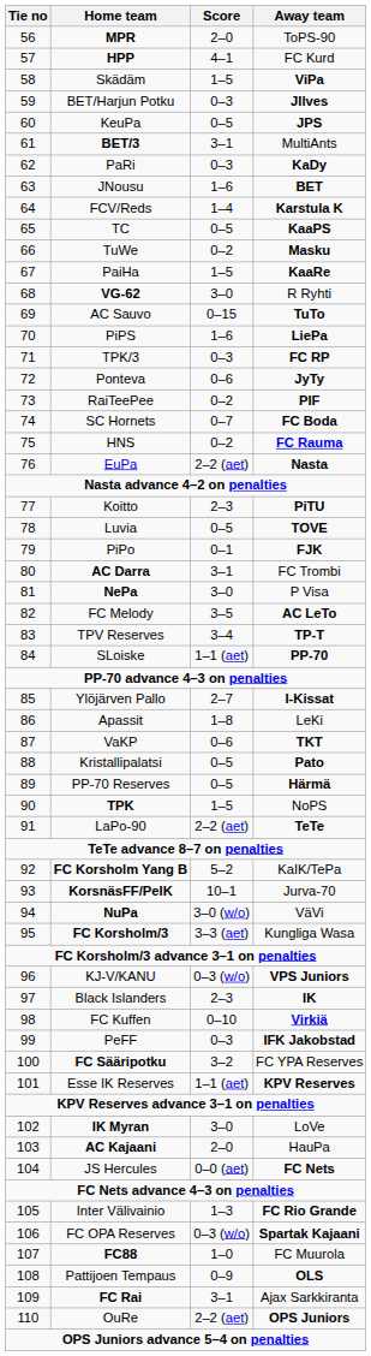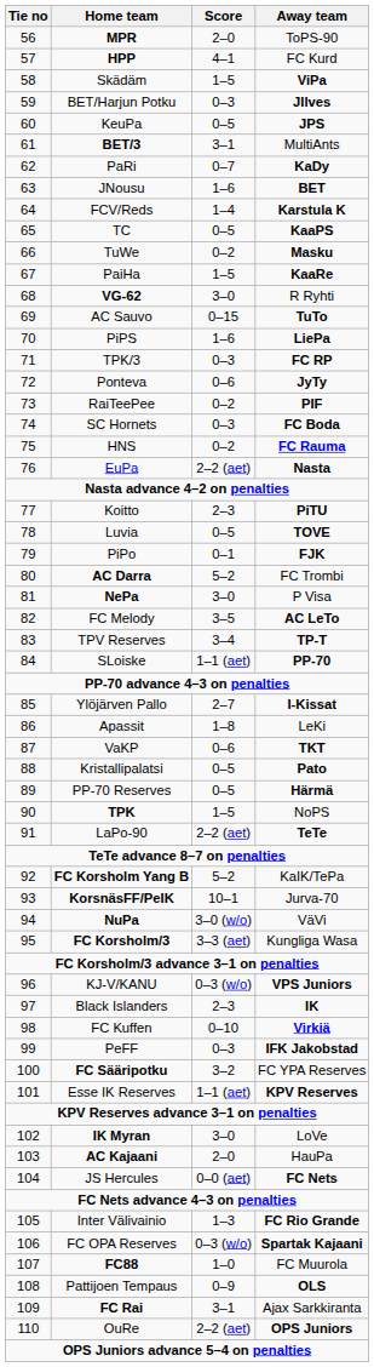PaRi | Score: 0–3 -> 0–7
SC Hornets | Score: 0–7 -> 0–3
AC Darra | Score: 3–1 -> 5–2
